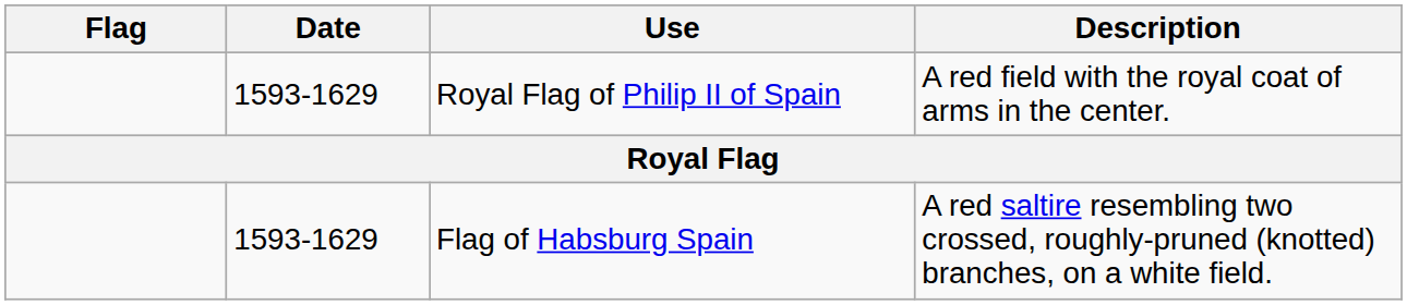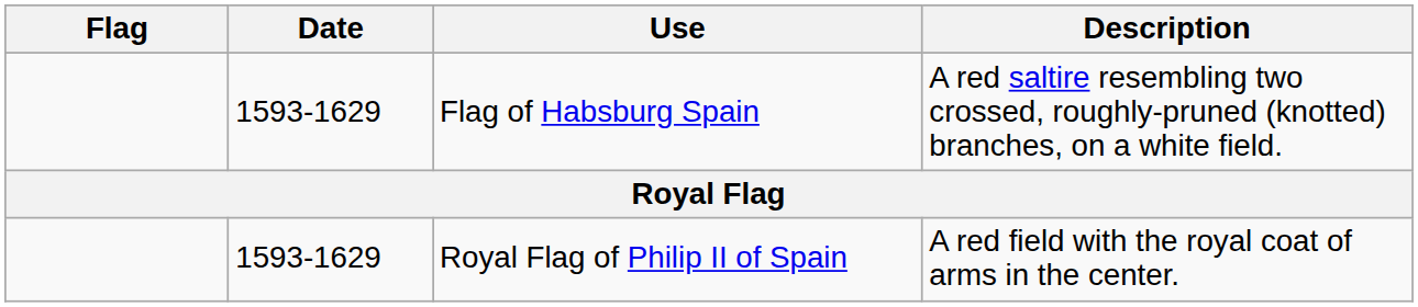rows swapped: Flag of Habsburg Spain <-> Royal Flag of Philip II of Spain
